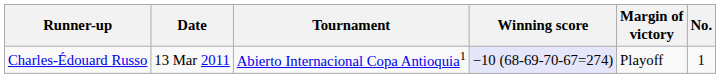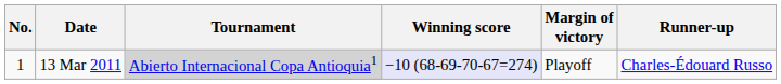columns swapped: No. <-> Runner-up
13 Mar 2011 | Tournament: no background -> lightgrey background
